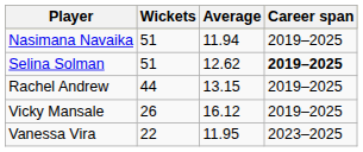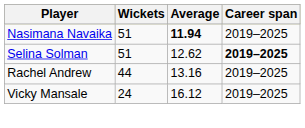Nasimana Navaika | Average: normal -> bold
Rachel Andrew | Average: 13.15 -> 13.16
Vicky Mansale | Wickets: 26 -> 24
- row: Vanessa Vira | 22 | 11.95 | 2023–2025
